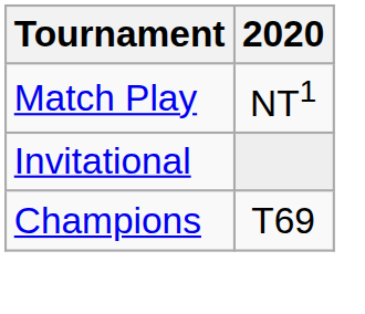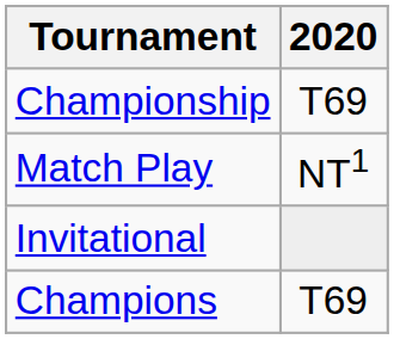+ row: Championship | T69
